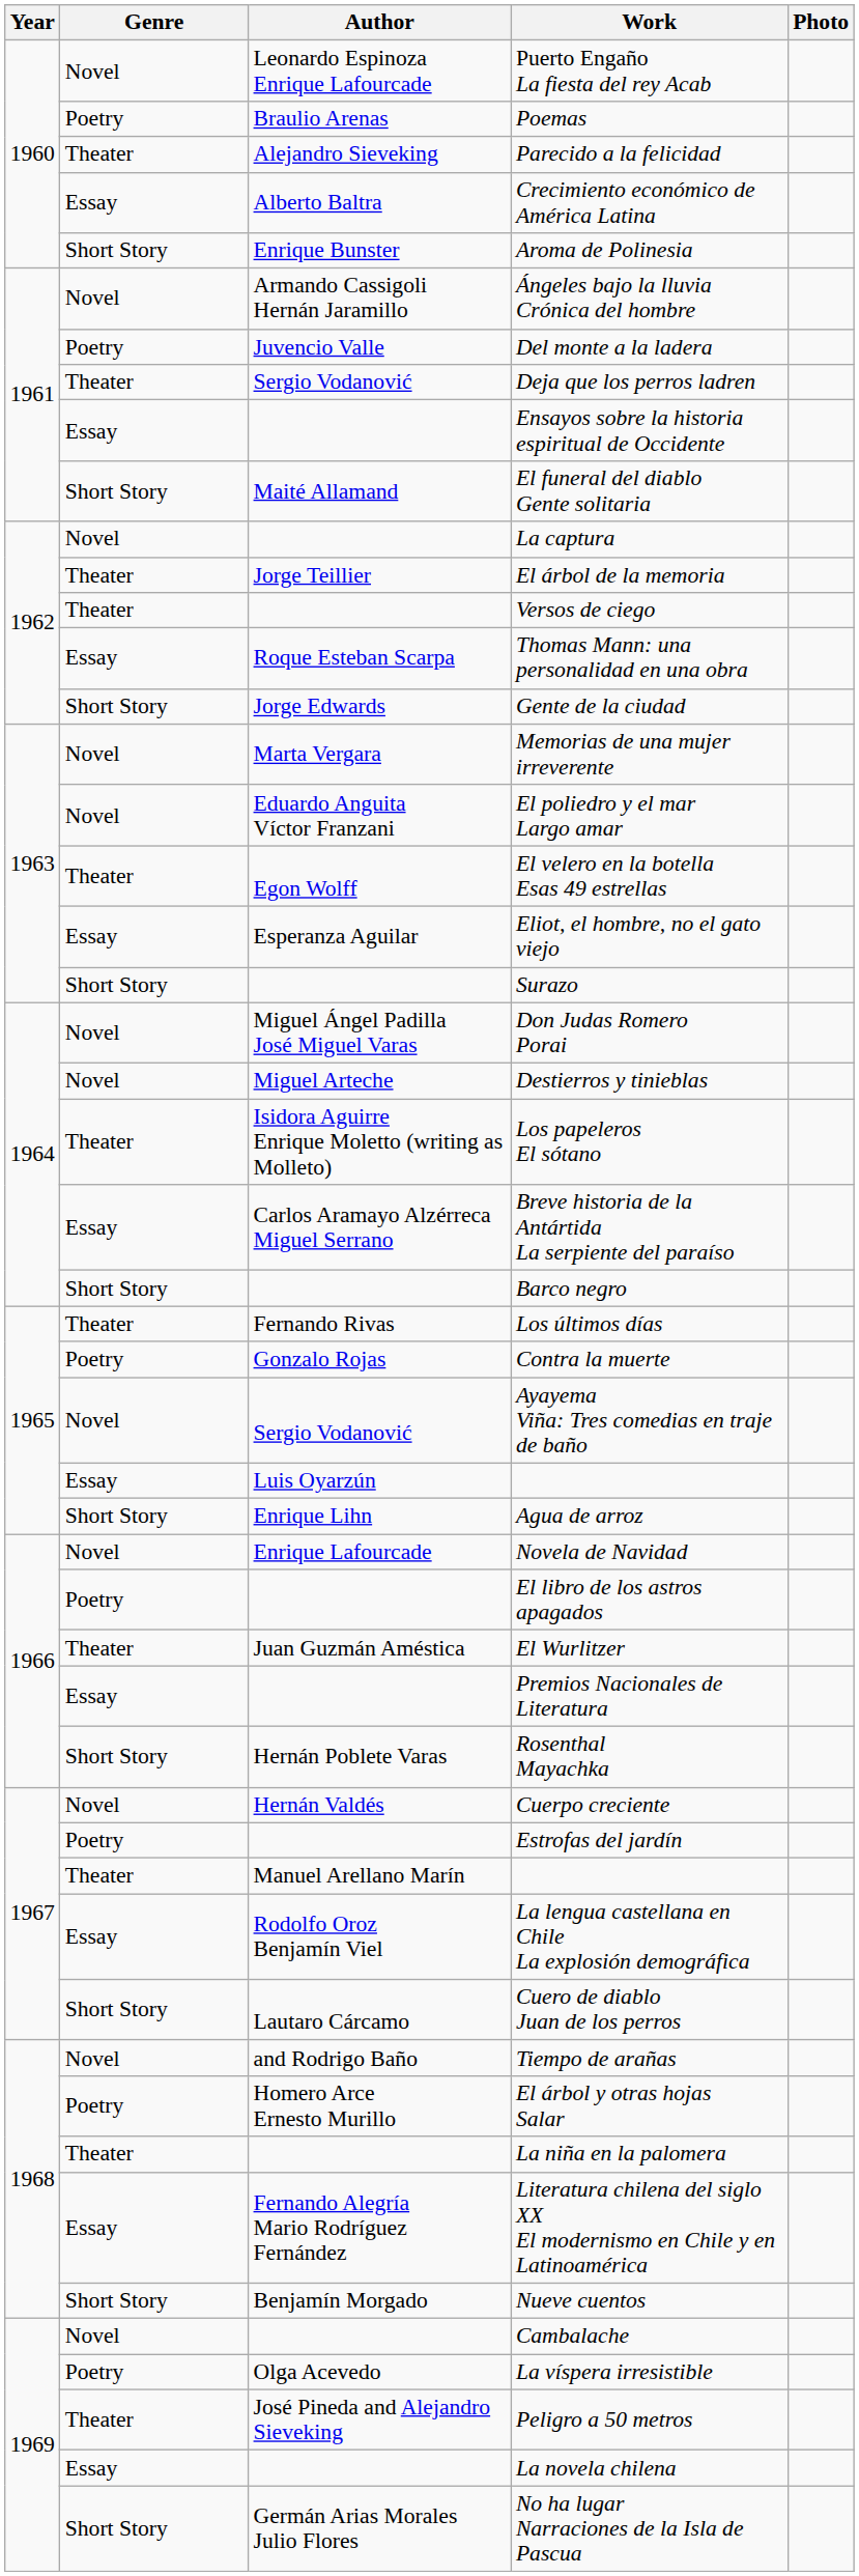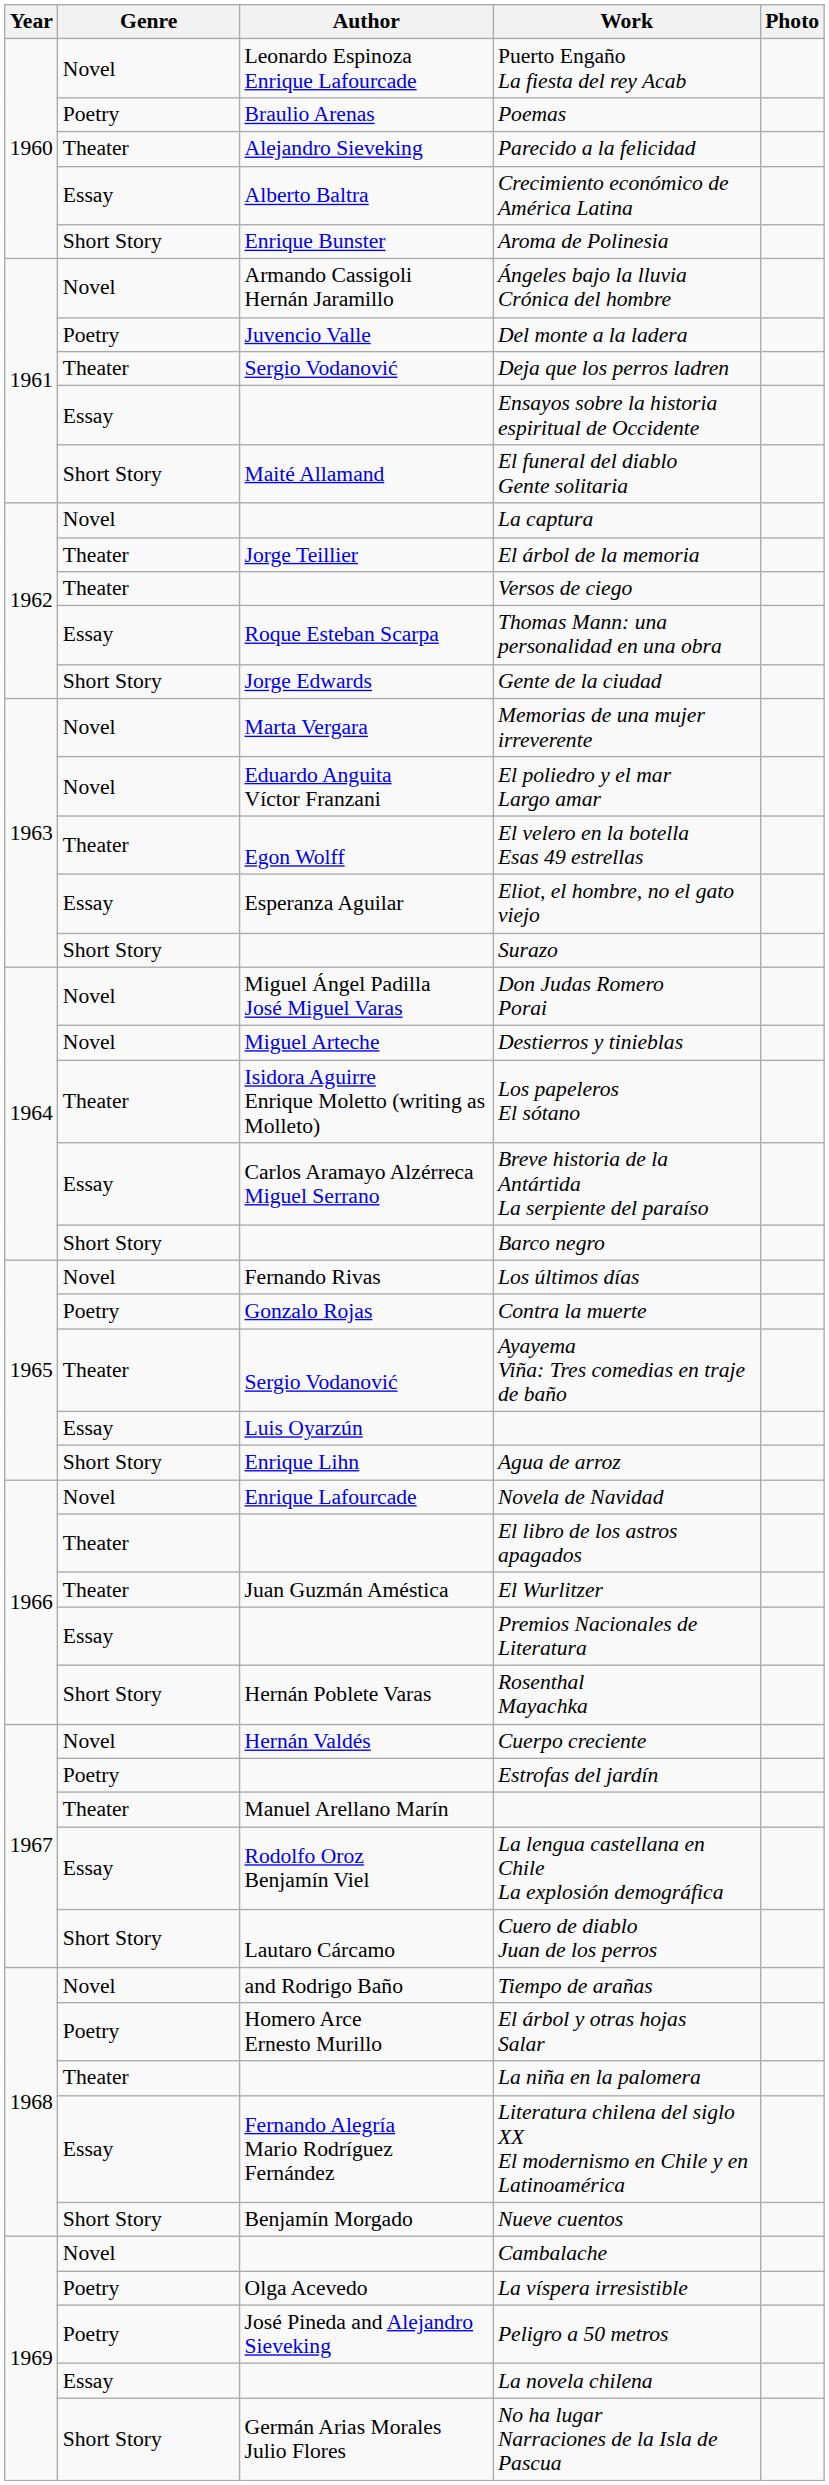Los últimos días | Genre: Theater -> Novel
Ayayema Viña: Tres comedias en traje de baño | Genre: Novel -> Theater
El libro de los astros apagados | Genre: Poetry -> Theater
Peligro a 50 metros | Genre: Theater -> Poetry
